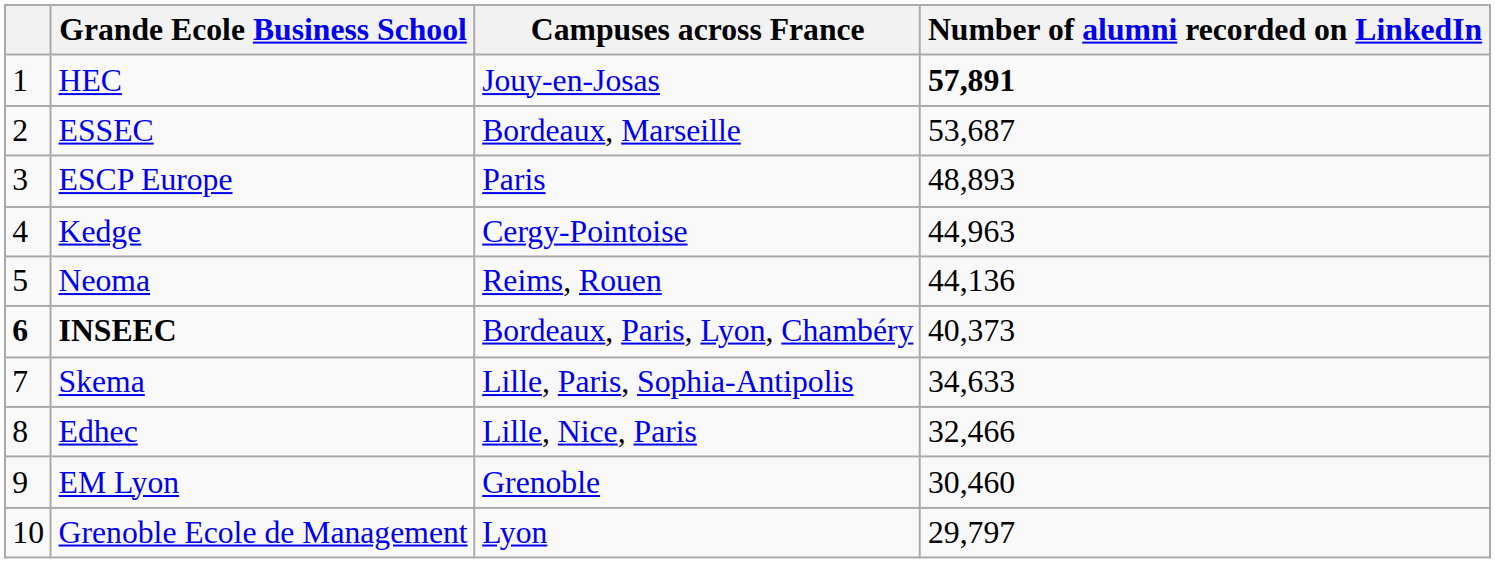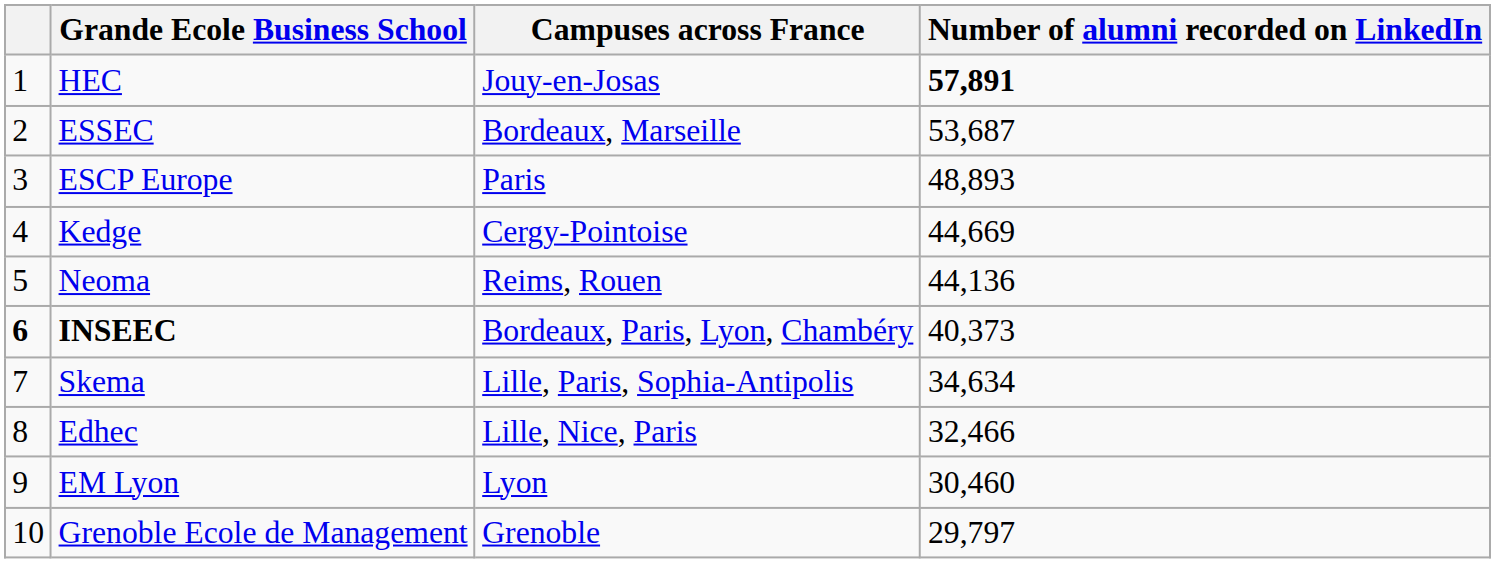Kedge | Number of alumni recorded on LinkedIn: 44,963 -> 44,669
Skema | Number of alumni recorded on LinkedIn: 34,633 -> 34,634
EM Lyon | Campuses across France: Grenoble -> Lyon
Grenoble Ecole de Management | Campuses across France: Lyon -> Grenoble
